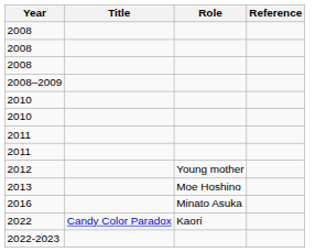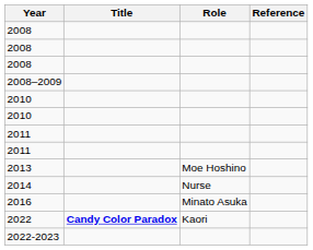- row: 2012 | Young mother
+ row: 2014 | Nurse
2022 | Title: normal -> bold
